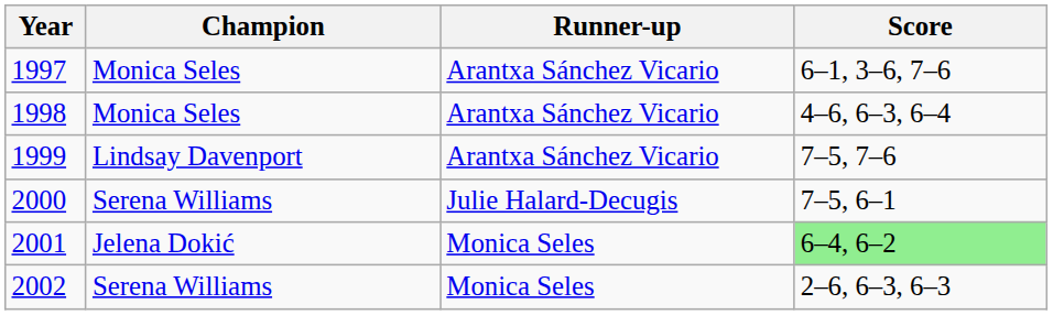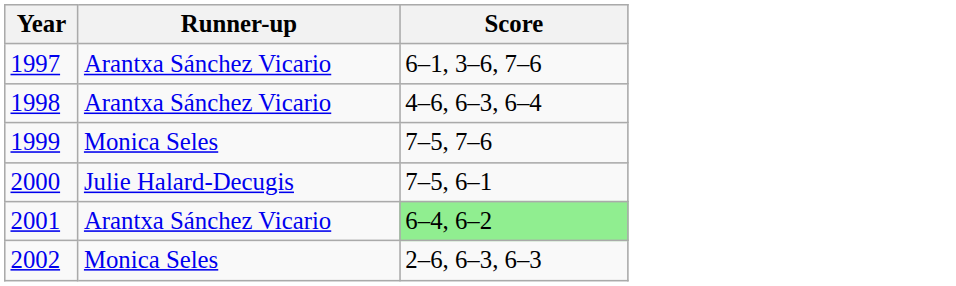- column: Champion | Monica Seles | Monica Seles | Lindsay Davenport | Serena Williams | Jelena Dokić | Serena Williams
1999 | Runner-up: Arantxa Sánchez Vicario -> Monica Seles
2001 | Runner-up: Monica Seles -> Arantxa Sánchez Vicario
